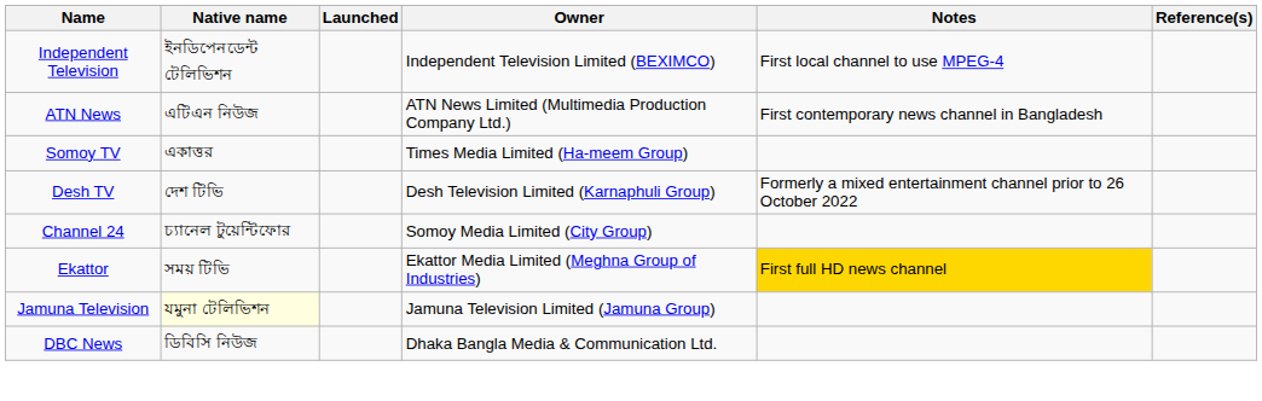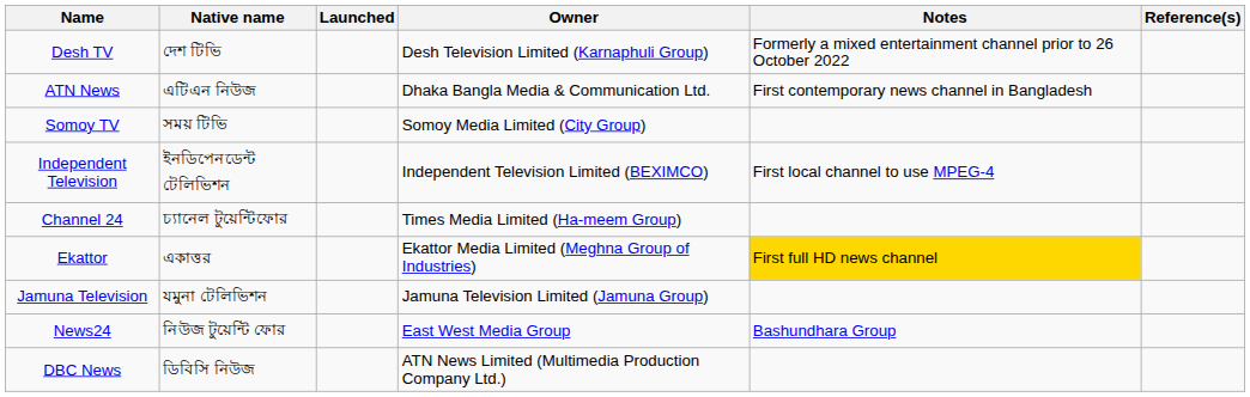rows swapped: Desh TV <-> Independent Television
ATN News | Owner: ATN News Limited (Multimedia Production Company Ltd.) -> Dhaka Bangla Media & Communication Ltd.
Somoy TV | Native name: একাত্তর -> সময় টিভি
Somoy TV | Owner: Times Media Limited (Ha-meem Group) -> Somoy Media Limited (City Group)
Channel 24 | Owner: Somoy Media Limited (City Group) -> Times Media Limited (Ha-meem Group)
Ekattor | Native name: সময় টিভি -> একাত্তর
Jamuna Television | Native name: lightyellow background -> no background
+ row: News24 | নিউজ টুয়েন্টি ফোর | East West Media Group | Bashundhara Group
DBC News | Owner: Dhaka Bangla Media & Communication Ltd. -> ATN News Limited (Multimedia Production Company Ltd.)
